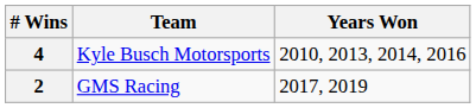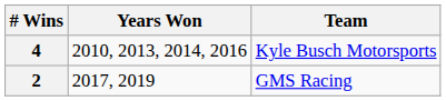columns swapped: Team <-> Years Won
